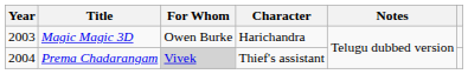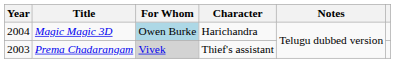Magic Magic 3D | Year: 2003 -> 2004
Magic Magic 3D | For Whom: no background -> lightblue background
Prema Chadarangam | Year: 2004 -> 2003
